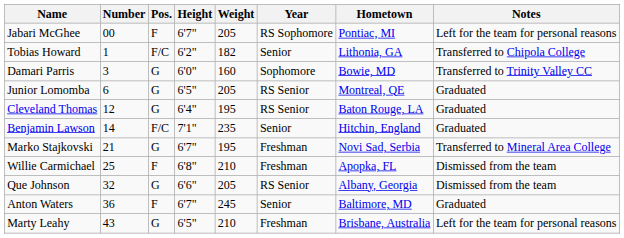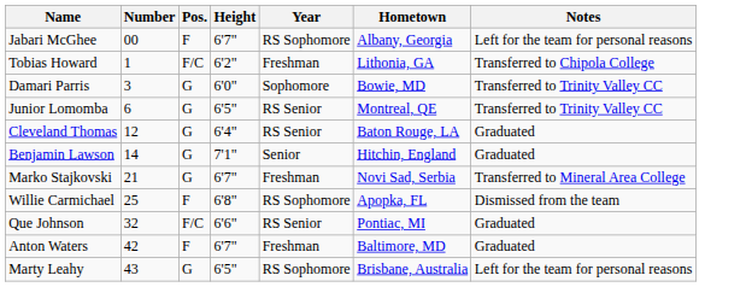- column: Weight | 205 | 182 | 160 | 205 | 195 | 235 | 195 | 210 | 205 | 245 | 210
Jabari McGhee | Hometown: Pontiac, MI -> Albany, Georgia
Tobias Howard | Year: Senior -> Freshman
Junior Lomomba | Notes: Graduated -> Transferred to Trinity Valley CC
Benjamin Lawson | Pos.: F/C -> G
Willie Carmichael | Year: Freshman -> RS Sophomore
Que Johnson | Pos.: G -> F/C
Que Johnson | Hometown: Albany, Georgia -> Pontiac, MI
Que Johnson | Notes: Dismissed from the team -> Graduated
Anton Waters | Number: 36 -> 42
Anton Waters | Year: Senior -> Freshman
Marty Leahy | Year: Freshman -> RS Sophomore
